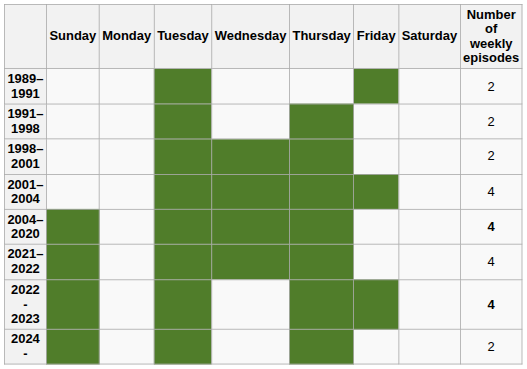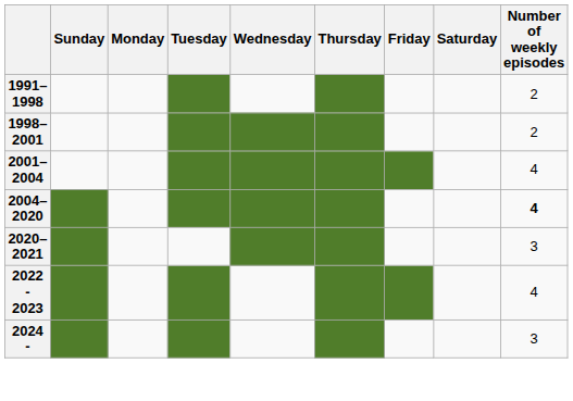- row: 1989–1991 | 2
+ row: 2020–2021 | 3
- row: 2021–2022 | 4
2022 - 2023 | Number of weekly episodes: bold -> normal
2024 - | Number of weekly episodes: 2 -> 3
